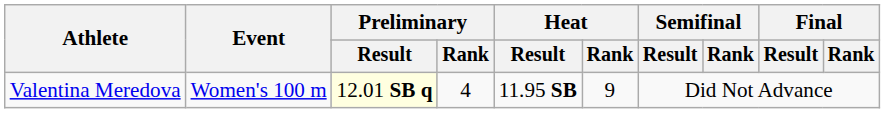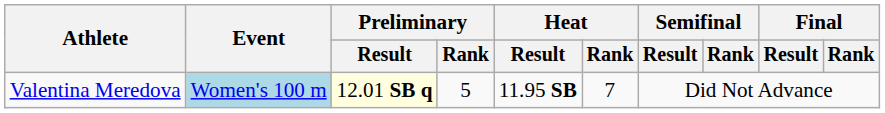Valentina Meredova | Event: no background -> lightblue background
Valentina Meredova | Preliminary / Rank: 4 -> 5
Valentina Meredova | Heat / Rank: 9 -> 7
